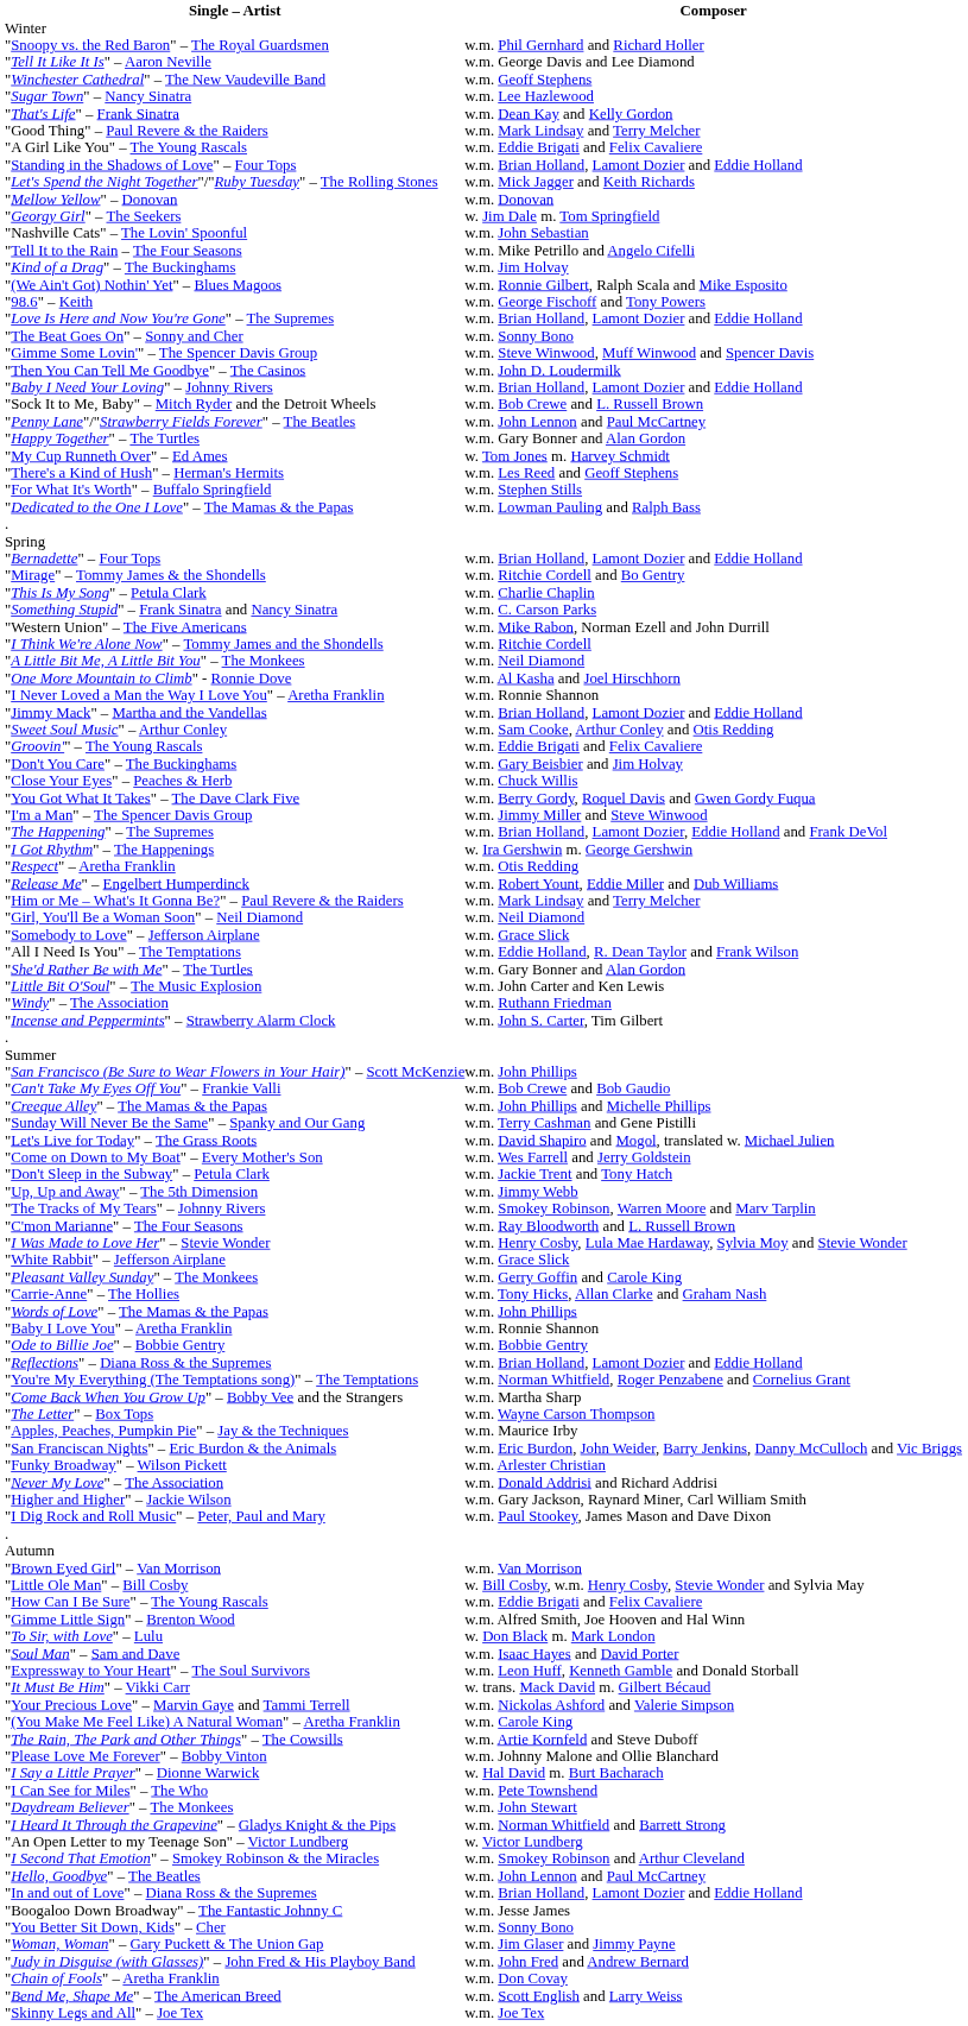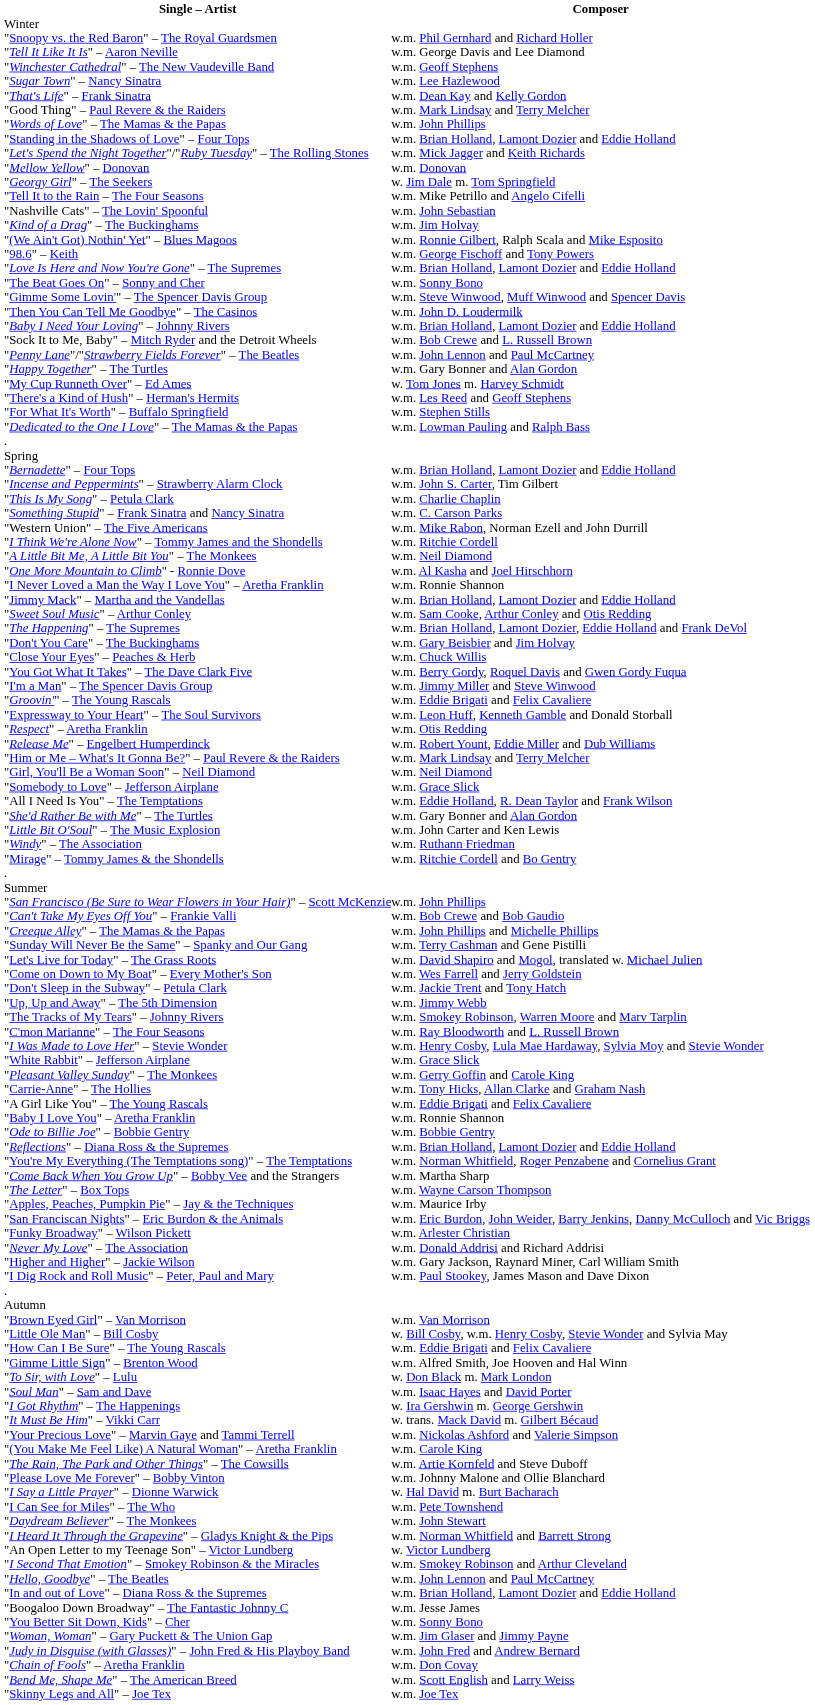rows swapped: "Words of Love" – The Mamas & the Papas <-> "A Girl Like You" – The Young Rascals
rows swapped: "Nashville Cats" – The Lovin' Spoonful <-> "Tell It to the Rain – The Four Seasons
rows swapped: "Incense and Peppermints" – Strawberry Alarm Clock <-> "Mirage" – Tommy James & the Shondells
rows swapped: "The Happening" – The Supremes <-> "Groovin'" – The Young Rascals
rows swapped: "I Got Rhythm" – The Happenings <-> "Expressway to Your Heart" – The Soul Survivors
